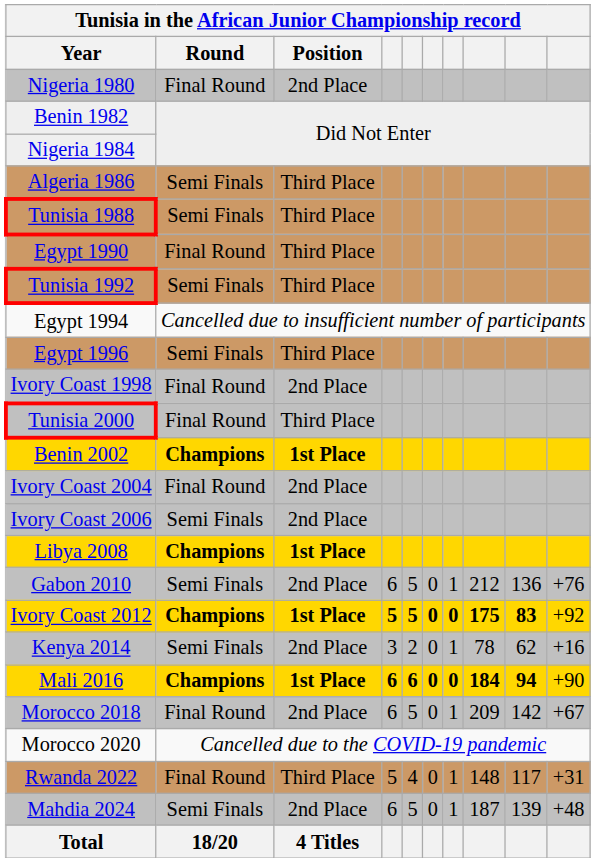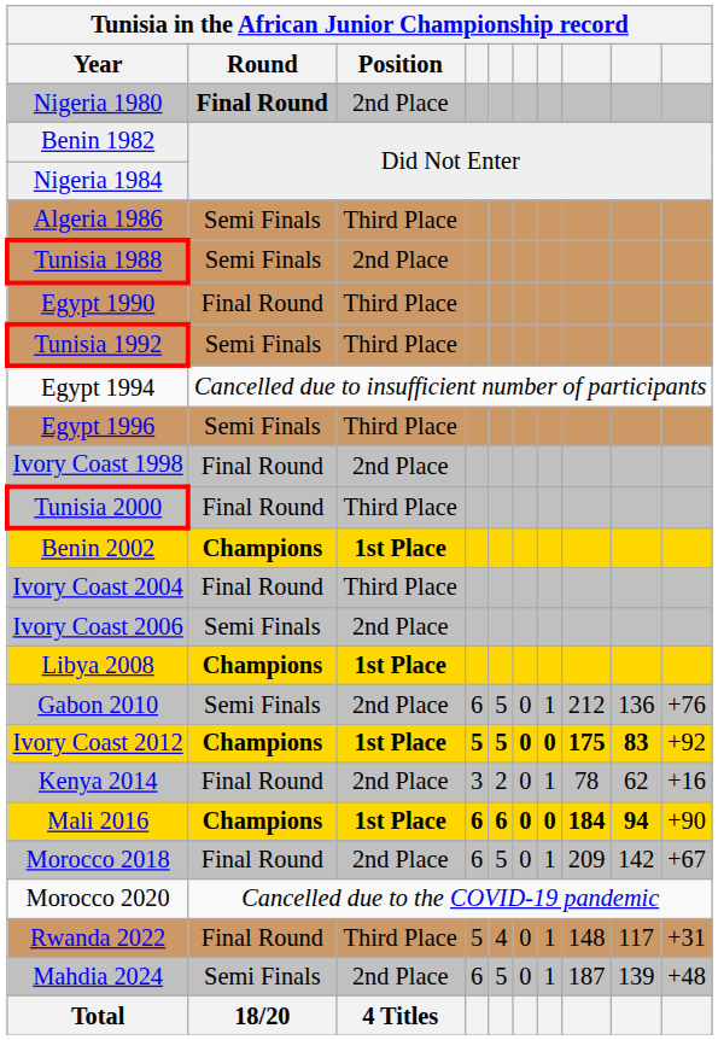Nigeria 1980 | Round: normal -> bold
Tunisia 1988 | Position: Third Place -> 2nd Place
Ivory Coast 2004 | Position: 2nd Place -> Third Place
Kenya 2014 | Round: Semi Finals -> Final Round
